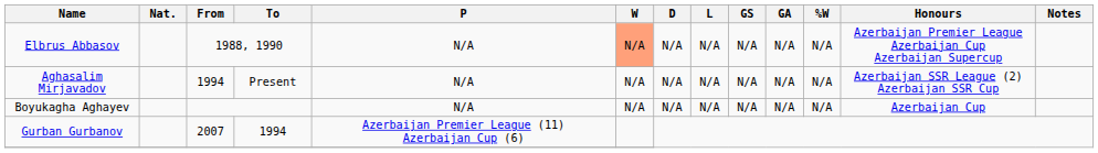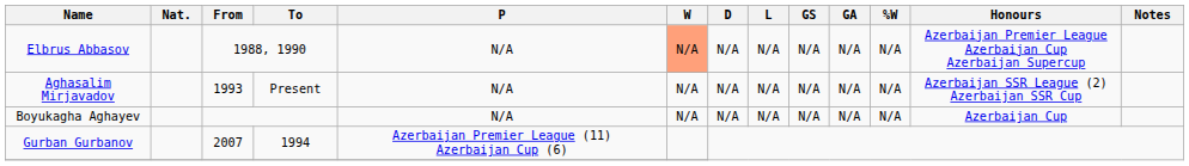Aghasalim Mirjavadov | From: 1994 -> 1993
